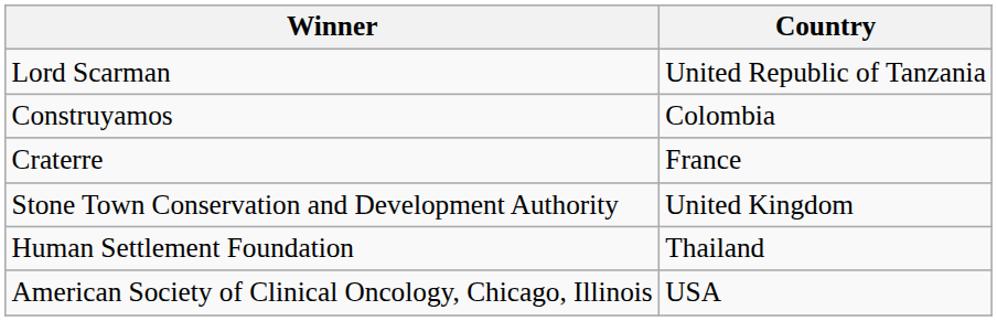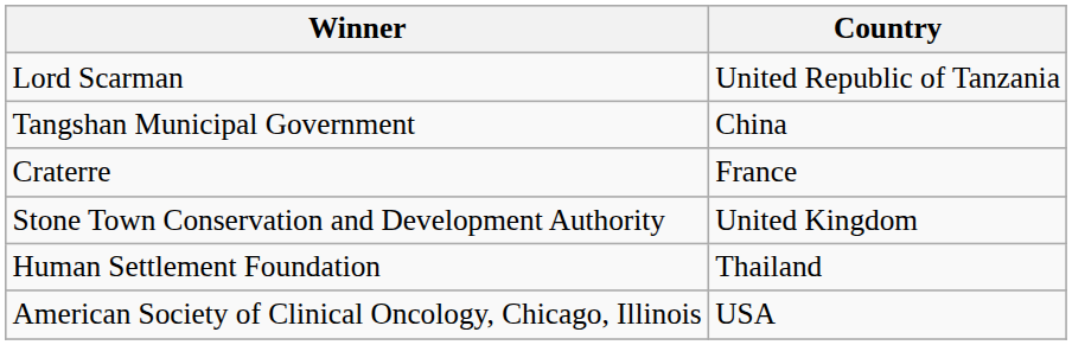+ row: Tangshan Municipal Government | China
- row: Construyamos | Colombia
